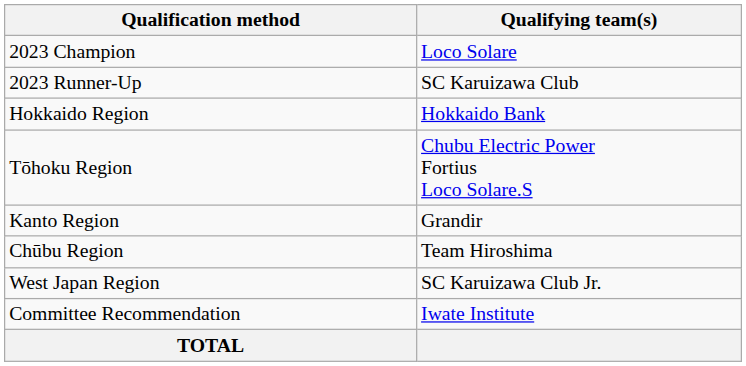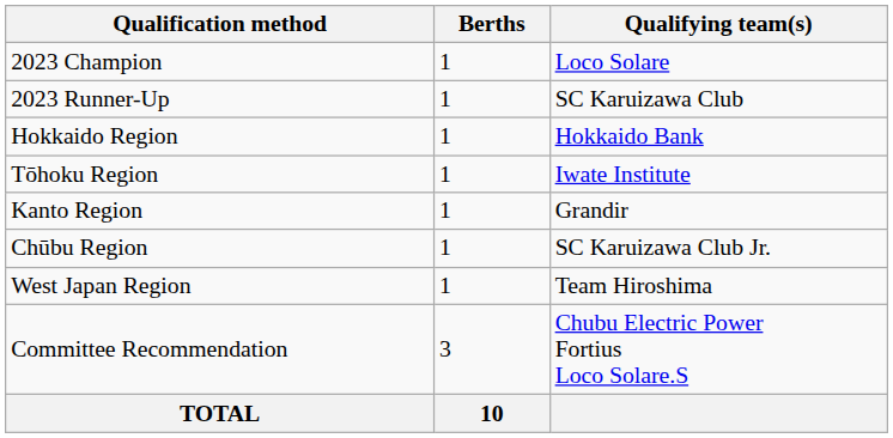+ column: Berths | 1 | 1 | 1 | 1 | 1 | 1 | 1 | 3 | 10
Tōhoku Region | Qualifying team(s): Chubu Electric Power Fortius Loco Solare.S -> Iwate Institute
Chūbu Region | Qualifying team(s): Team Hiroshima -> SC Karuizawa Club Jr.
West Japan Region | Qualifying team(s): SC Karuizawa Club Jr. -> Team Hiroshima
Committee Recommendation | Qualifying team(s): Iwate Institute -> Chubu Electric Power Fortius Loco Solare.S
